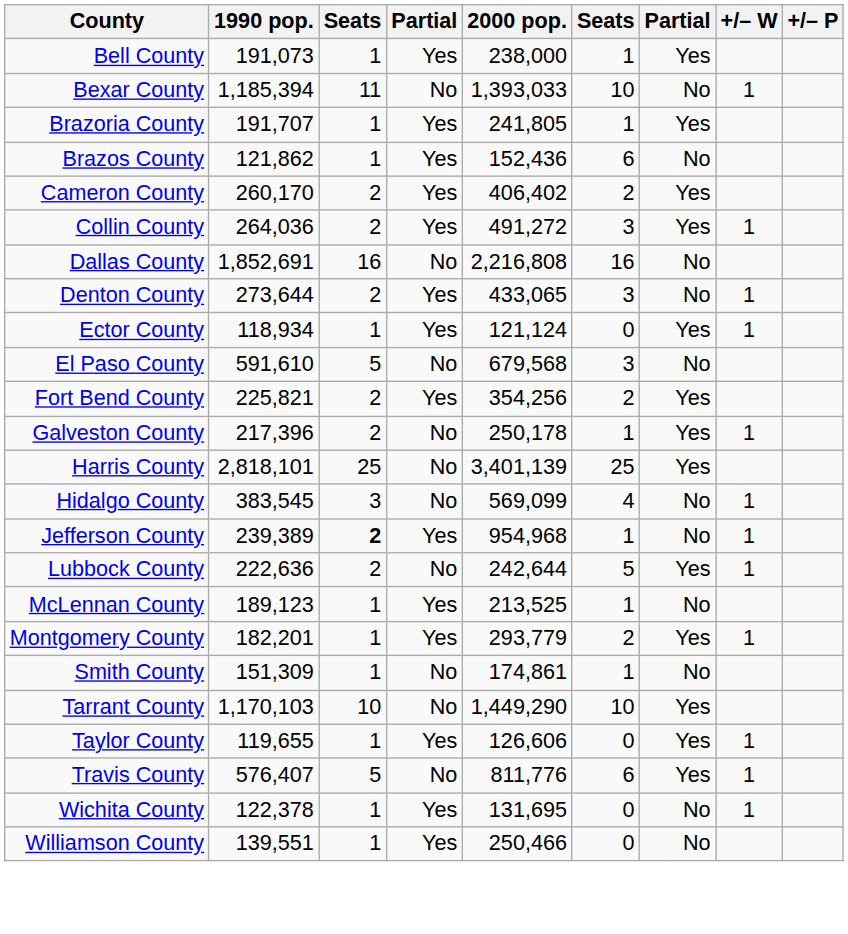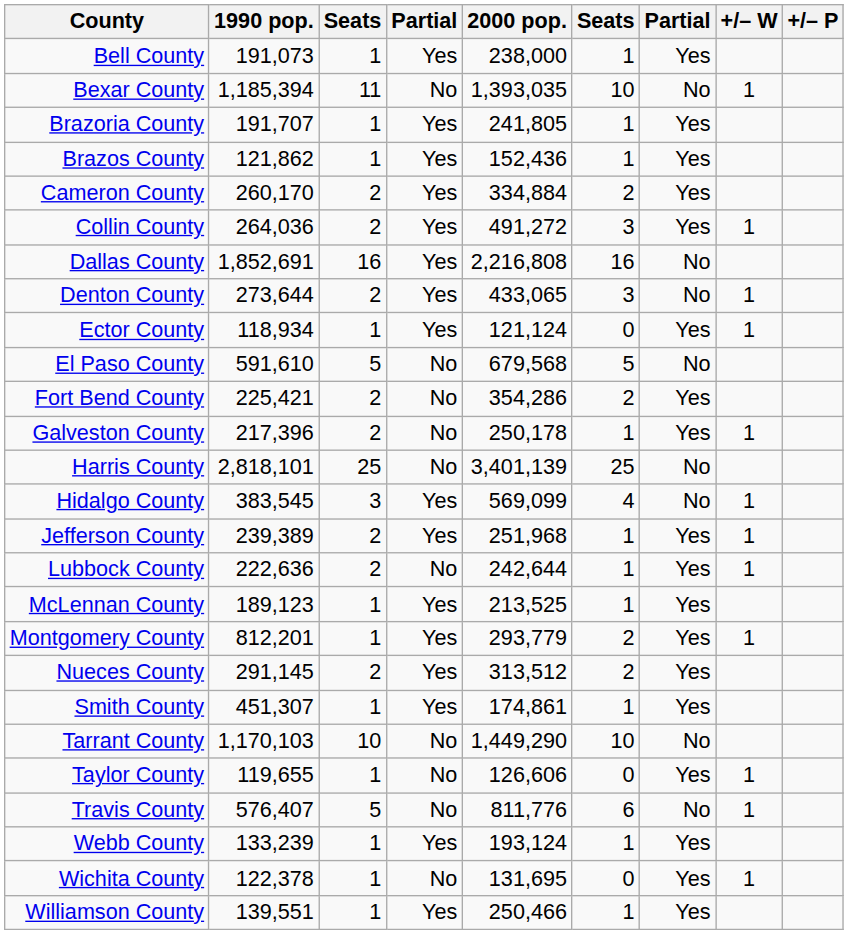Bexar County | 2000 pop.: 1,393,033 -> 1,393,035
Brazos County | column 6: 6 -> 1
Brazos County | column 7: No -> Yes
Cameron County | 2000 pop.: 406,402 -> 334,884
Dallas County | column 4: No -> Yes
El Paso County | column 6: 3 -> 5
Fort Bend County | 1990 pop.: 225,821 -> 225,421
Fort Bend County | column 4: Yes -> No
Fort Bend County | 2000 pop.: 354,256 -> 354,286
Harris County | column 7: Yes -> No
Hidalgo County | column 4: No -> Yes
Jefferson County | column 3: bold -> normal
Jefferson County | 2000 pop.: 954,968 -> 251,968
Jefferson County | column 7: No -> Yes
Lubbock County | column 6: 5 -> 1
McLennan County | column 7: No -> Yes
Montgomery County | 1990 pop.: 182,201 -> 812,201
+ row: Nueces County | 291,145 | 2 | Yes | 313,512 | 2 | Yes
Smith County | 1990 pop.: 151,309 -> 451,307
Smith County | column 4: No -> Yes
Smith County | column 7: No -> Yes
Tarrant County | column 7: Yes -> No
Taylor County | column 4: Yes -> No
Travis County | column 7: Yes -> No
+ row: Webb County | 133,239 | 1 | Yes | 193,124 | 1 | Yes
Wichita County | column 4: Yes -> No
Wichita County | column 7: No -> Yes
Williamson County | column 6: 0 -> 1
Williamson County | column 7: No -> Yes
